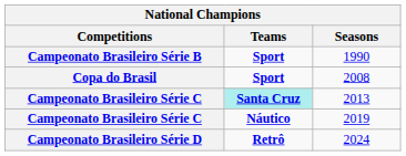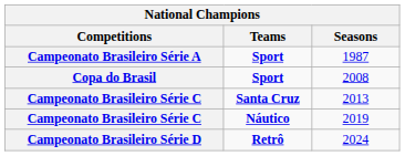+ row: Campeonato Brasileiro Série A | Sport | 1987
- row: Campeonato Brasileiro Série B | Sport | 1990
2013 | Teams: paleturquoise background -> no background
